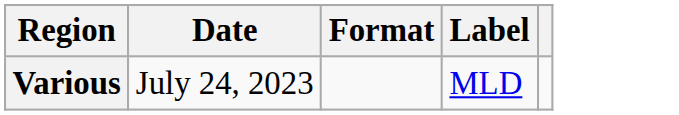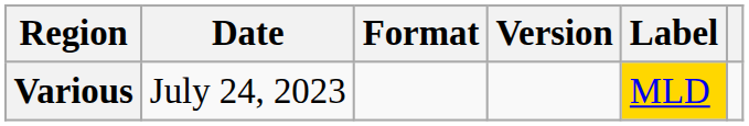+ column: Version
Various | Label: no background -> gold background
